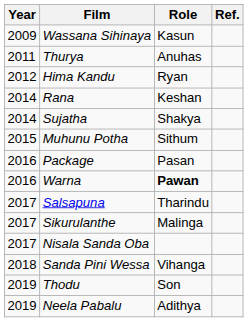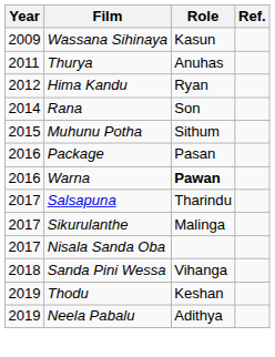Rana | Role: Keshan -> Son
- row: 2014 | Sujatha | Shakya
Thodu | Role: Son -> Keshan
